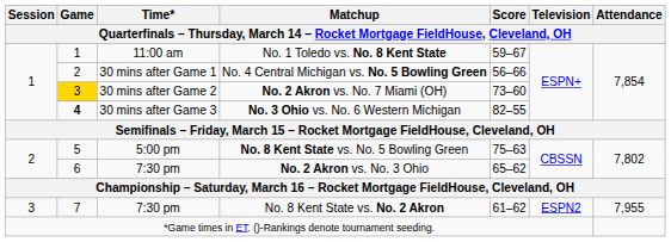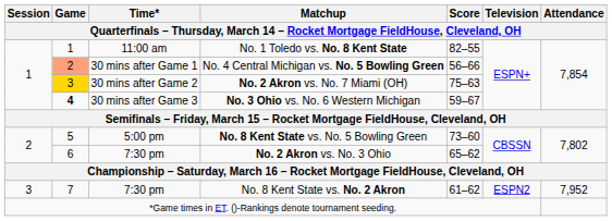No. 1 Toledo vs. No. 8 Kent State | Score: 59–67 -> 82–55
No. 4 Central Michigan vs. No. 5 Bowling Green | Game: no background -> lightsalmon background
No. 2 Akron vs. No. 7 Miami (OH) | Score: 73–60 -> 75–63
No. 3 Ohio vs. No. 6 Western Michigan | Score: 82–55 -> 59–67
No. 8 Kent State vs. No. 5 Bowling Green | Score: 75–63 -> 73–60
No. 8 Kent State vs. No. 2 Akron | Attendance: 7,955 -> 7,952
